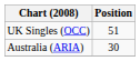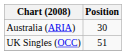rows swapped: Australia (ARIA) <-> UK Singles (OCC)
